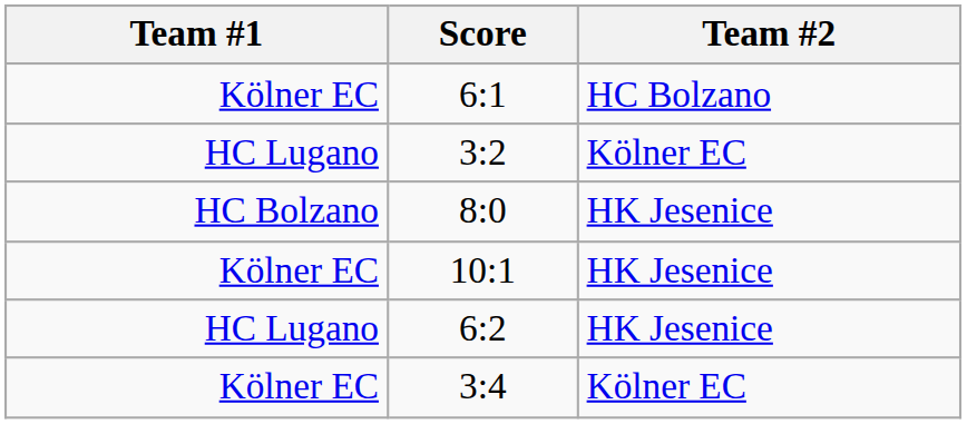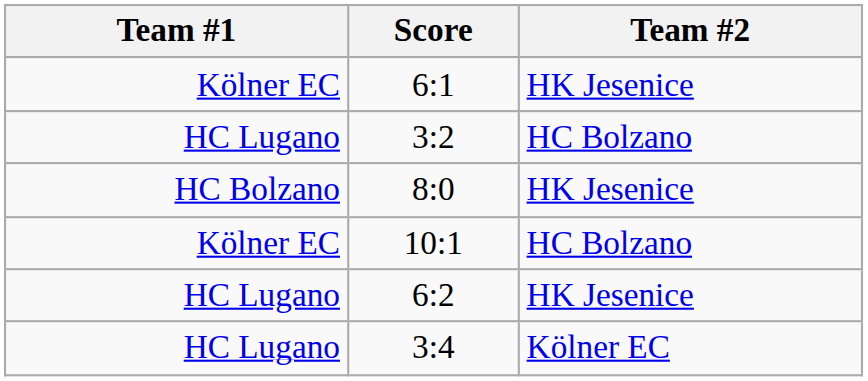6:1 | Team #2: HC Bolzano -> HK Jesenice
3:2 | Team #2: Kölner EC -> HC Bolzano
10:1 | Team #2: HK Jesenice -> HC Bolzano
3:4 | Team #1: Kölner EC -> HC Lugano
